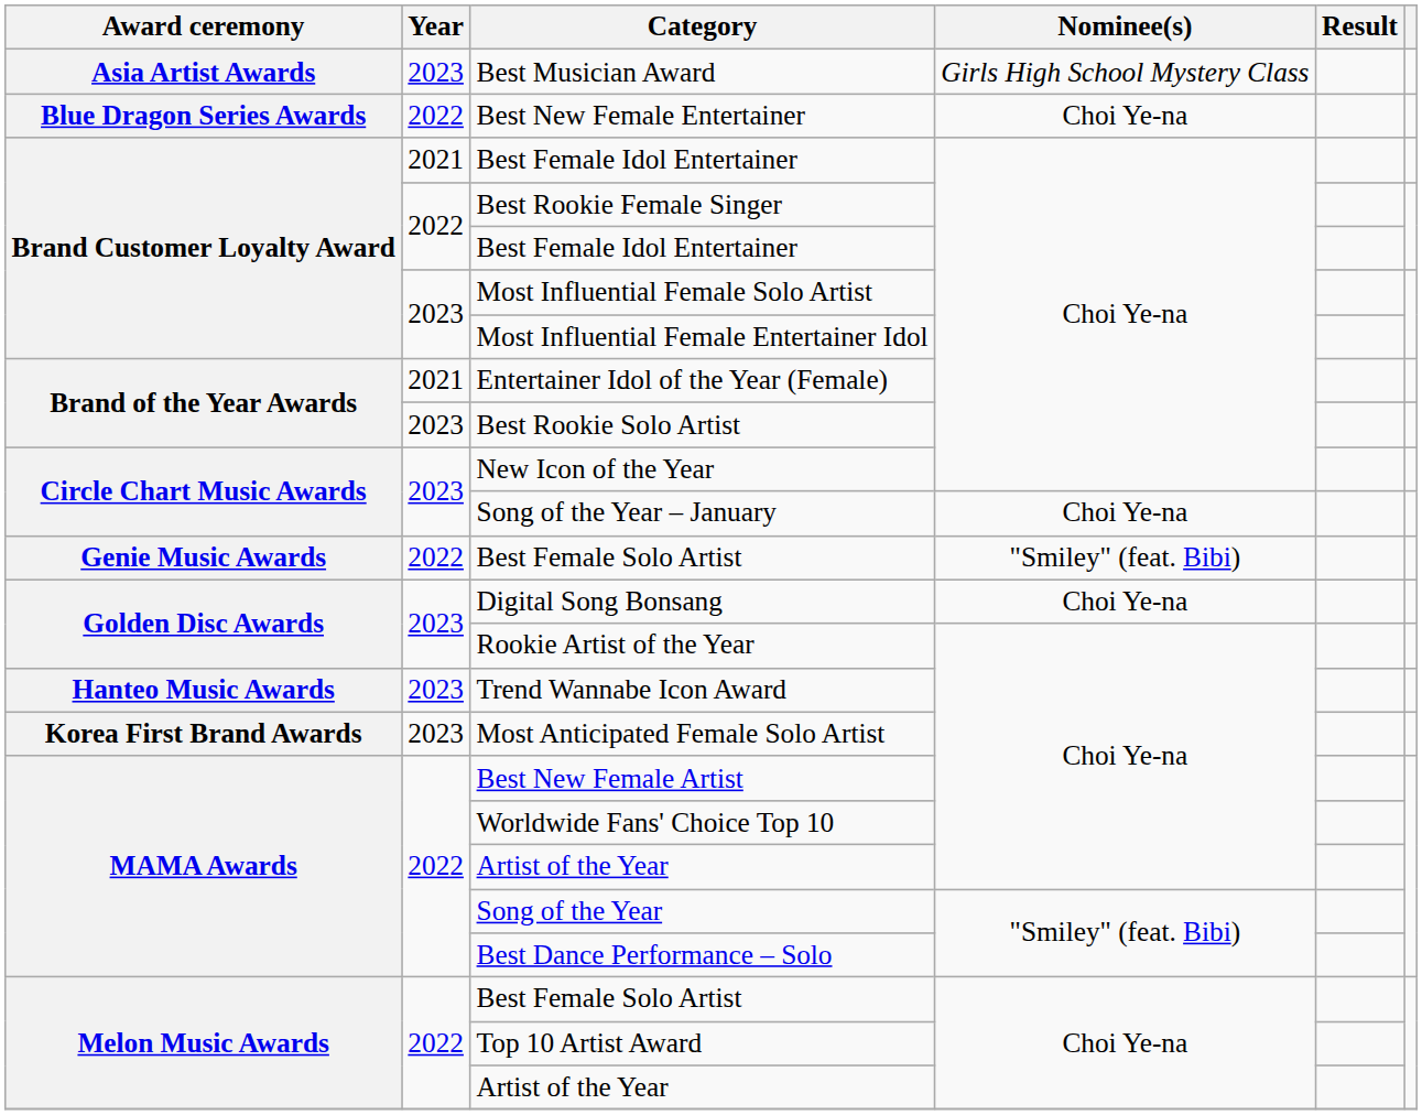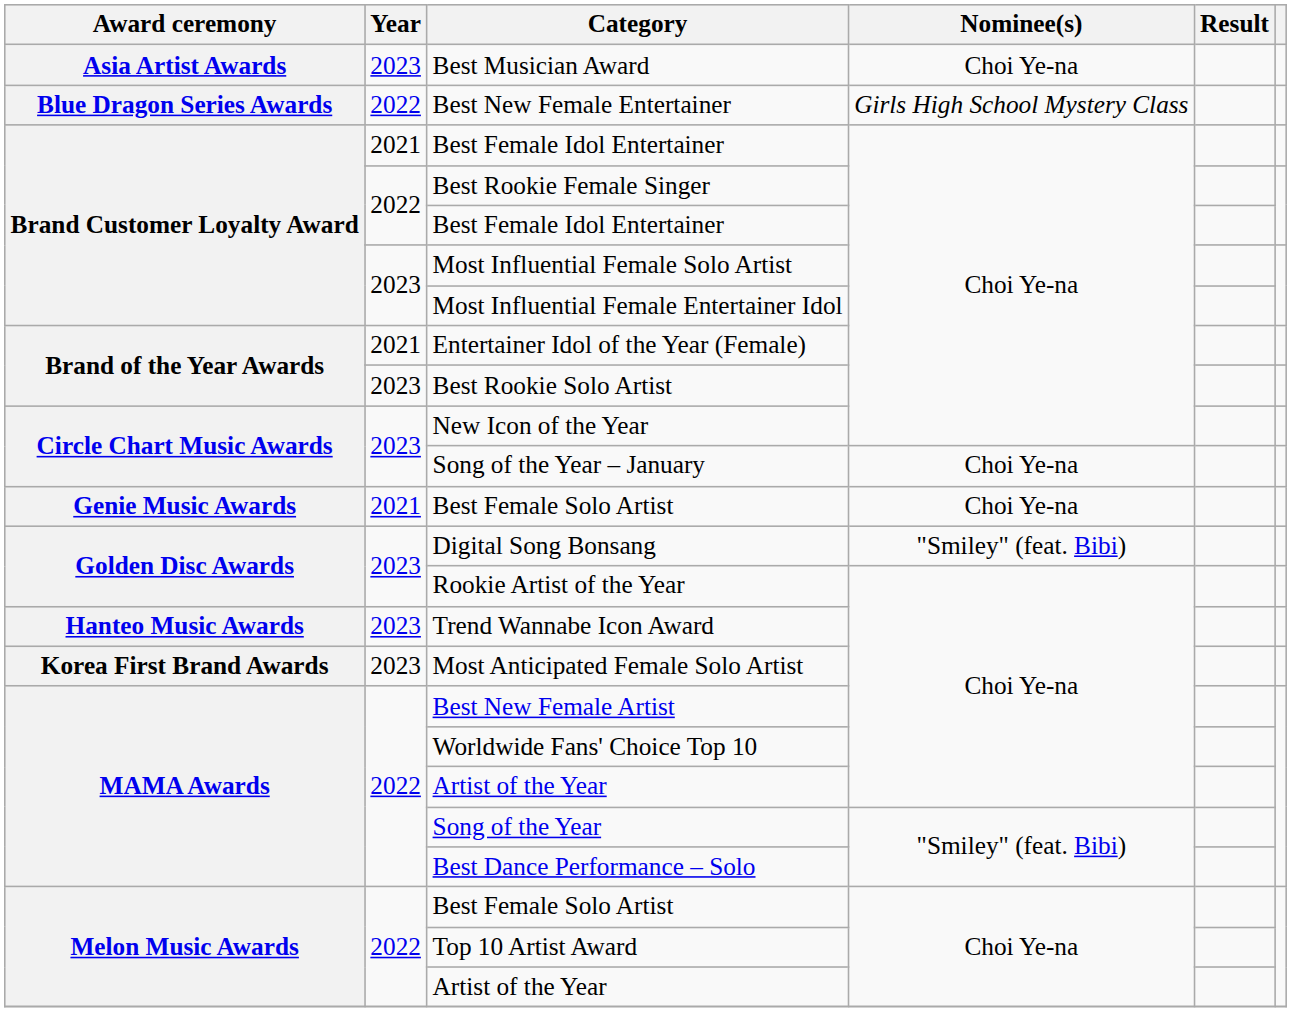Best Musician Award | Nominee(s): Girls High School Mystery Class -> Choi Ye-na
Best New Female Entertainer | Nominee(s): Choi Ye-na -> Girls High School Mystery Class
Genie Music Awards / Best Female Solo Artist | Year: 2022 -> 2021
Genie Music Awards / Best Female Solo Artist | Nominee(s): "Smiley" (feat. Bibi) -> Choi Ye-na
Digital Song Bonsang | Nominee(s): Choi Ye-na -> "Smiley" (feat. Bibi)
